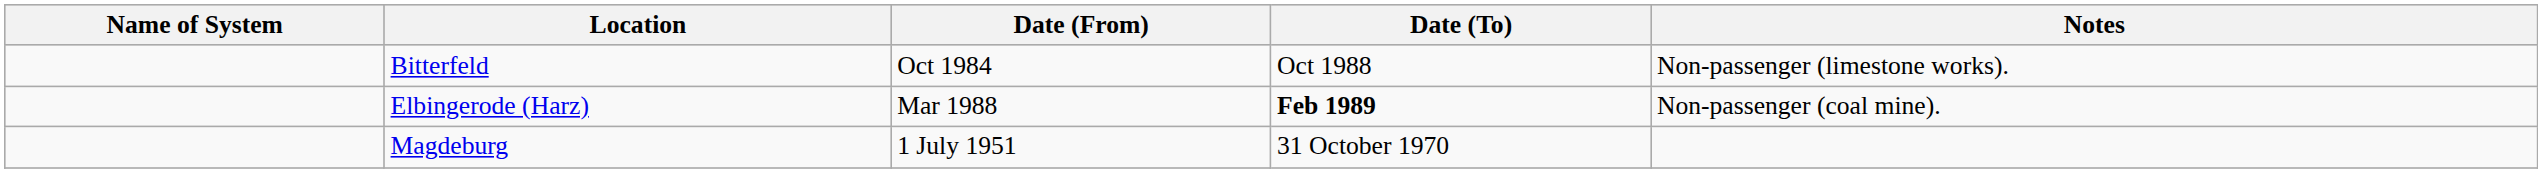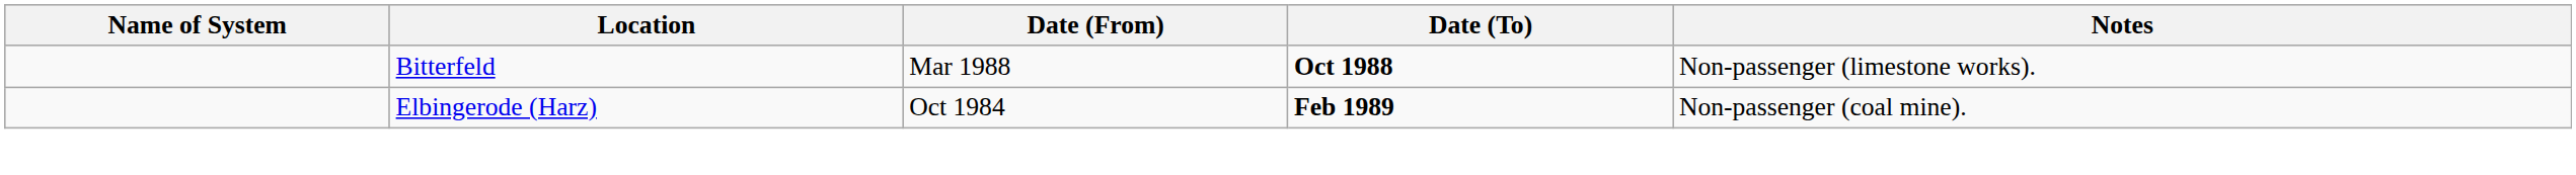Bitterfeld | Date (From): Oct 1984 -> Mar 1988
Bitterfeld | Date (To): normal -> bold
Elbingerode (Harz) | Date (From): Mar 1988 -> Oct 1984
- row: Magdeburg | 1 July 1951 | 31 October 1970
